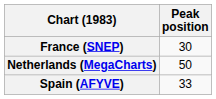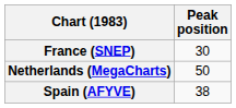Spain (AFYVE) | Peak position: 33 -> 38
